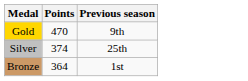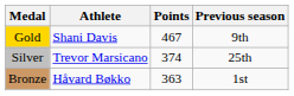+ column: Athlete | Shani Davis | Trevor Marsicano | Håvard Bøkko
Gold | Points: 470 -> 467
Bronze | Points: 364 -> 363
